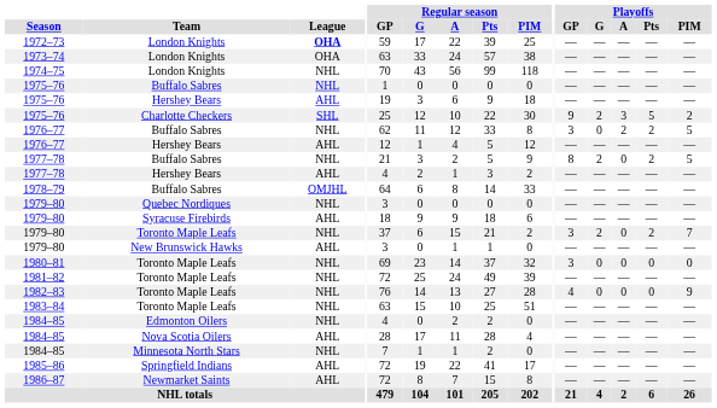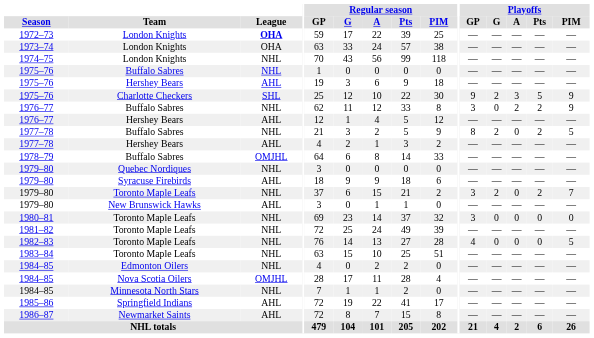1975–76 / Charlotte Checkers | Playoffs / PIM: 2 -> 9
1976–77 / Buffalo Sabres | Playoffs / PIM: 5 -> 9
1982–83 | Playoffs / PIM: 9 -> 5
1984–85 / Nova Scotia Oilers | League: AHL -> OMJHL
